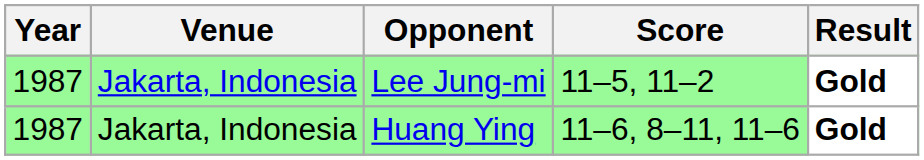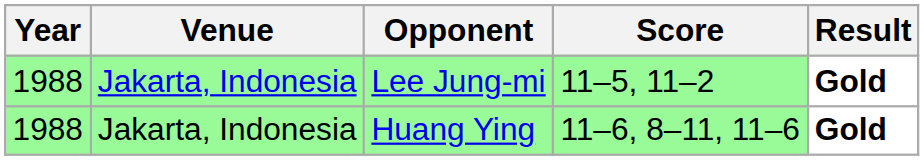Lee Jung-mi | Year: 1987 -> 1988
Huang Ying | Year: 1987 -> 1988
